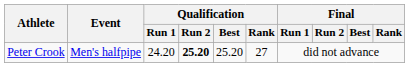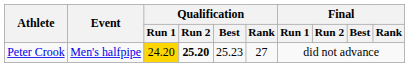Peter Crook | Qualification / Run 1: no background -> gold background
Peter Crook | Qualification / Best: 25.20 -> 25.23
